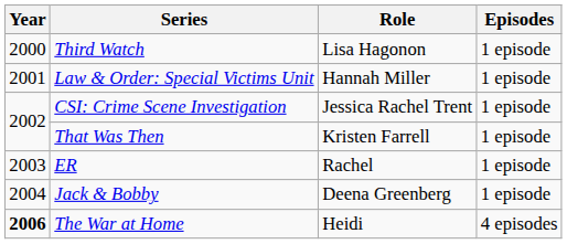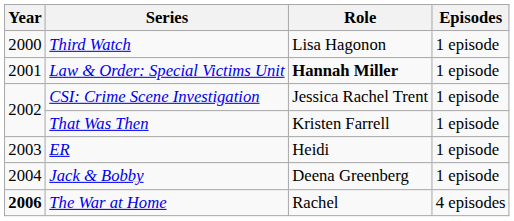Law & Order: Special Victims Unit | Role: normal -> bold
ER | Role: Rachel -> Heidi
The War at Home | Role: Heidi -> Rachel
